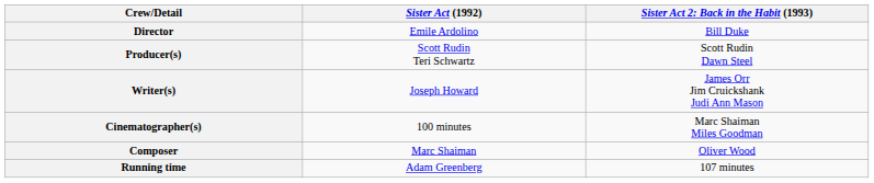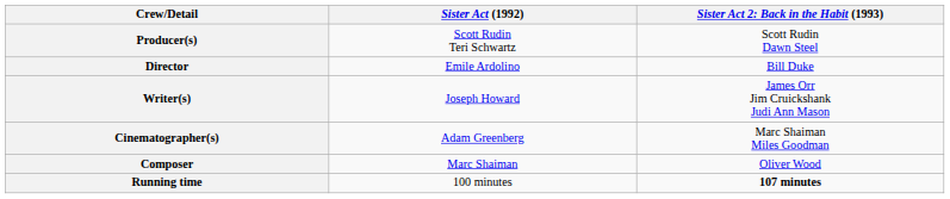rows swapped: Director <-> Producer(s)
Cinematographer(s) | Sister Act (1992): 100 minutes -> Adam Greenberg
Running time | Sister Act (1992): Adam Greenberg -> 100 minutes
Running time | column 3: normal -> bold
